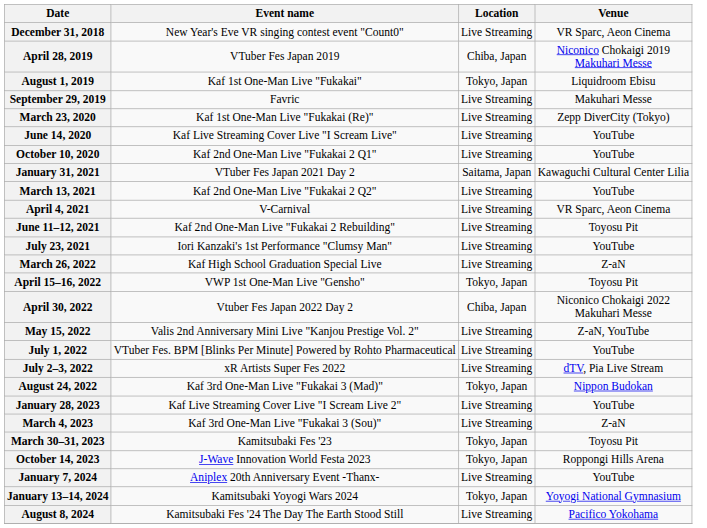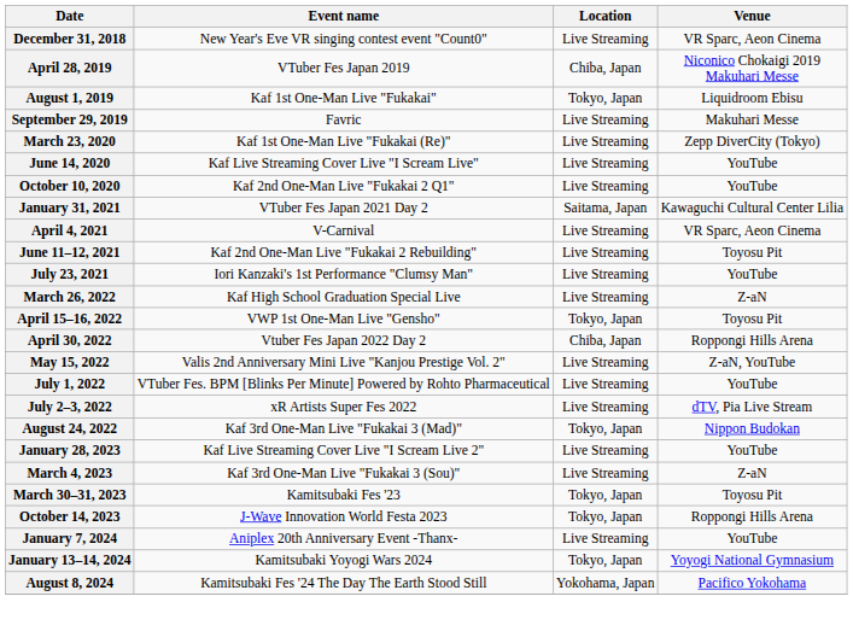- row: March 13, 2021 | Kaf 2nd One-Man Live "Fukakai 2 Q2" | Live Streaming | YouTube
April 30, 2022 | Venue: Niconico Chokaigi 2022 Makuhari Messe -> Roppongi Hills Arena
August 8, 2024 | Location: Live Streaming -> Yokohama, Japan
